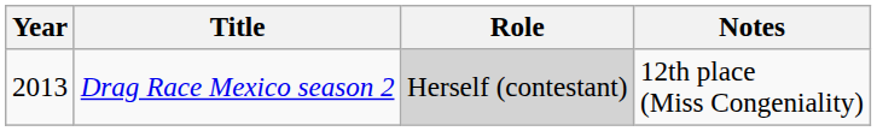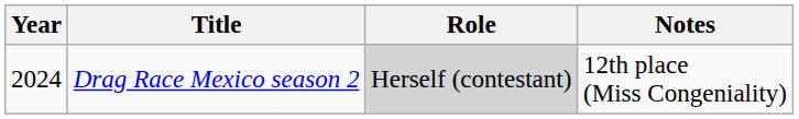Drag Race Mexico season 2 | Year: 2013 -> 2024
